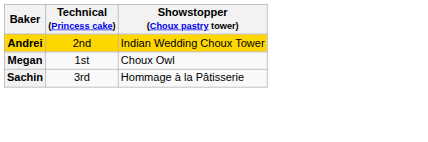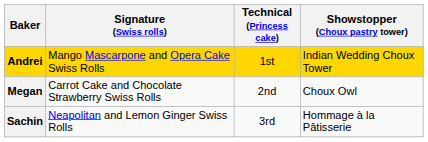+ column: Signature (Swiss rolls) | Mango Mascarpone and Opera Cake Swiss Rolls | Carrot Cake and Chocolate Strawberry Swiss Rolls | Neapolitan and Lemon Ginger Swiss Rolls
Andrei | Technical (Princess cake): 2nd -> 1st
Megan | Technical (Princess cake): 1st -> 2nd
